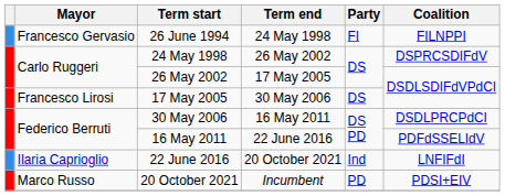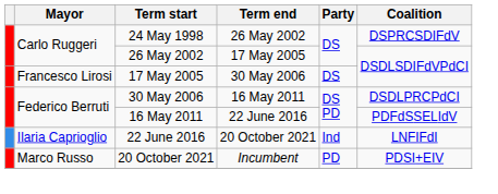- row: Francesco Gervasio | 26 June 1994 | 24 May 1998 | FI | FILNPPI
